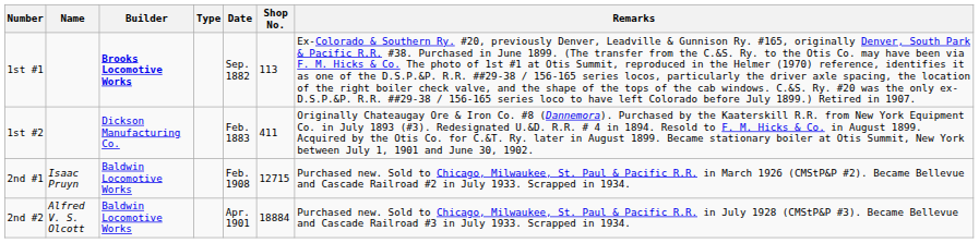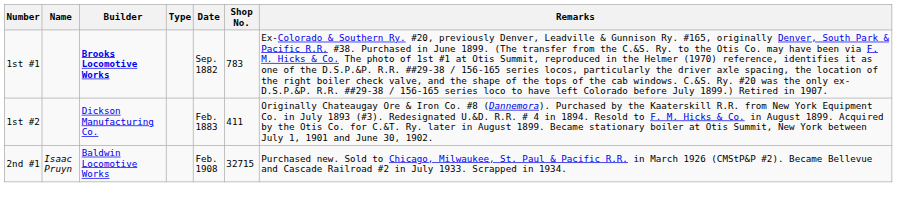1st #1 | Shop No.: 113 -> 783
2nd #1 | Shop No.: 12715 -> 32715
- row: 2nd #2 | Alfred V. S. Olcott | Baldwin Locomotive Works | Apr. 1901 | 18884 | Purchased new. Sold to Chicago, Milwaukee, St. Paul & Pacific R.R. in July 1928 (CMStP&P #3). Became Bellevue and Cascade Railroad #3 in July 1933. Scrapped in 1934.
